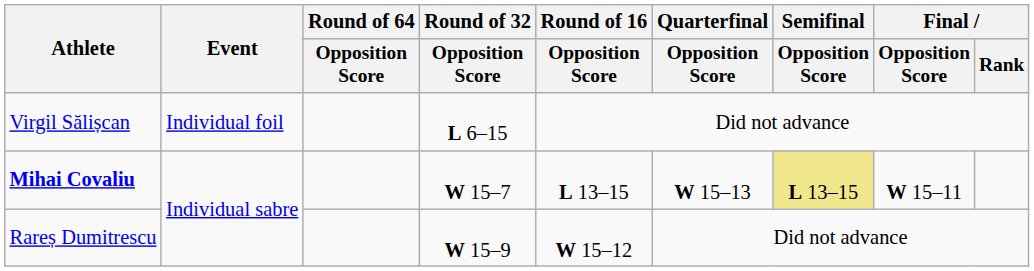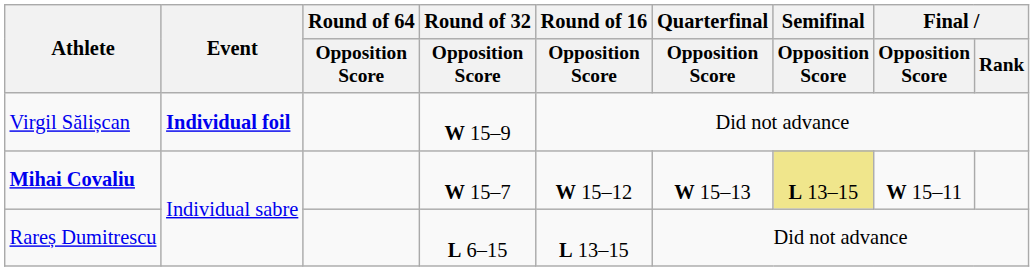Virgil Sălișcan | Event: normal -> bold
Virgil Sălișcan | Round of 32 / Opposition Score: L 6–15 -> W 15–9
Mihai Covaliu | Round of 16 / Opposition Score: L 13–15 -> W 15–12
Rareș Dumitrescu | Round of 32 / Opposition Score: W 15–9 -> L 6–15
Rareș Dumitrescu | Round of 16 / Opposition Score: W 15–12 -> L 13–15
